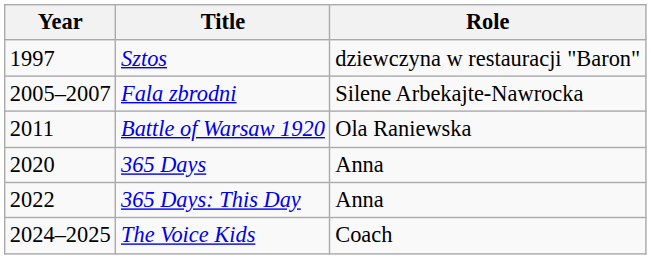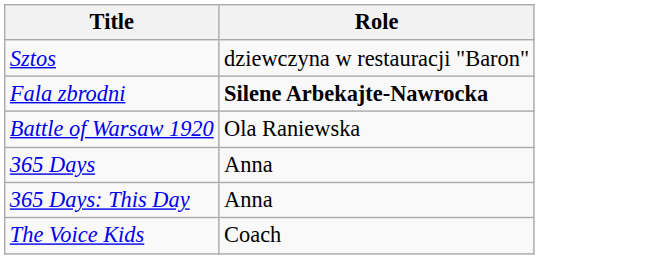- column: Year | 1997 | 2005–2007 | 2011 | 2020 | 2022 | 2024–2025
Fala zbrodni | Role: normal -> bold
